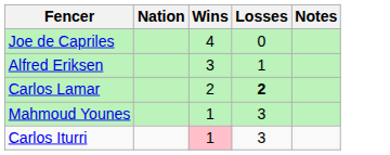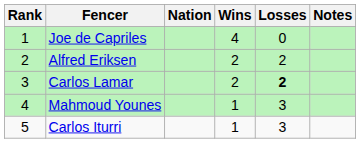+ column: Rank | 1 | 2 | 3 | 4 | 5
Alfred Eriksen | Wins: 3 -> 2
Alfred Eriksen | Losses: 1 -> 2
Carlos Iturri | Wins: pink background -> no background
